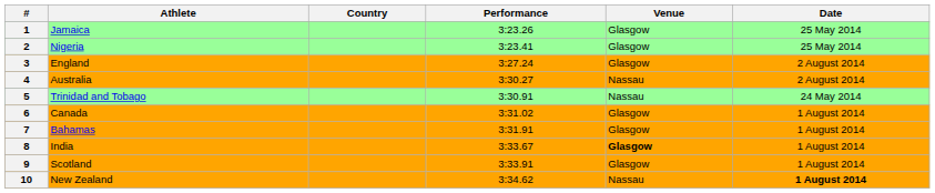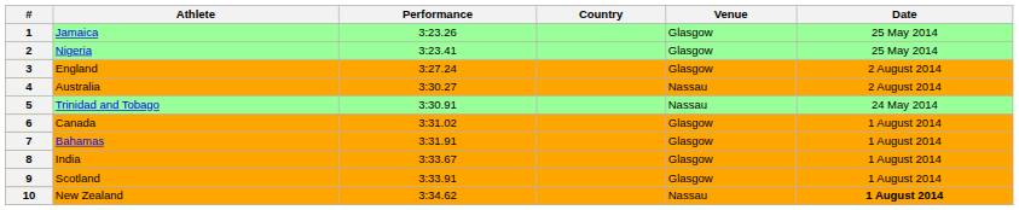columns swapped: Country <-> Performance
8 | Venue: bold -> normal
